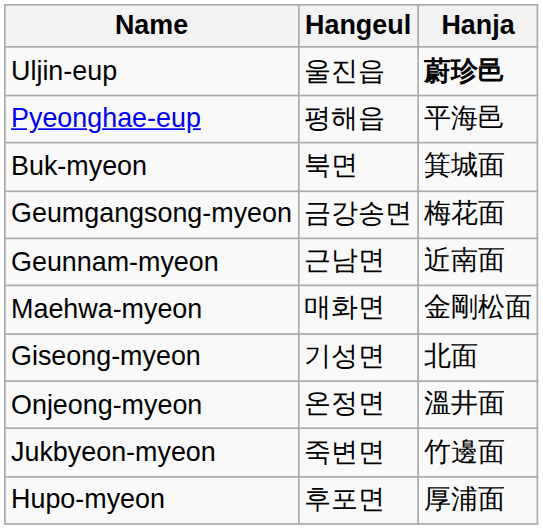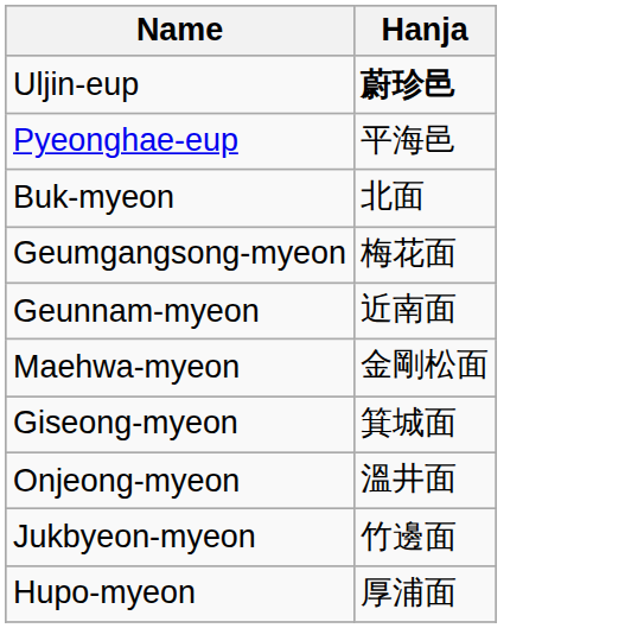- column: Hangeul | 울진읍 | 평해읍 | 북면 | 금강송면 | 근남면 | 매화면 | 기성면 | 온정면 | 죽변면 | 후포면
Buk-myeon | Hanja: 箕城面 -> 北面
Giseong-myeon | Hanja: 北面 -> 箕城面
